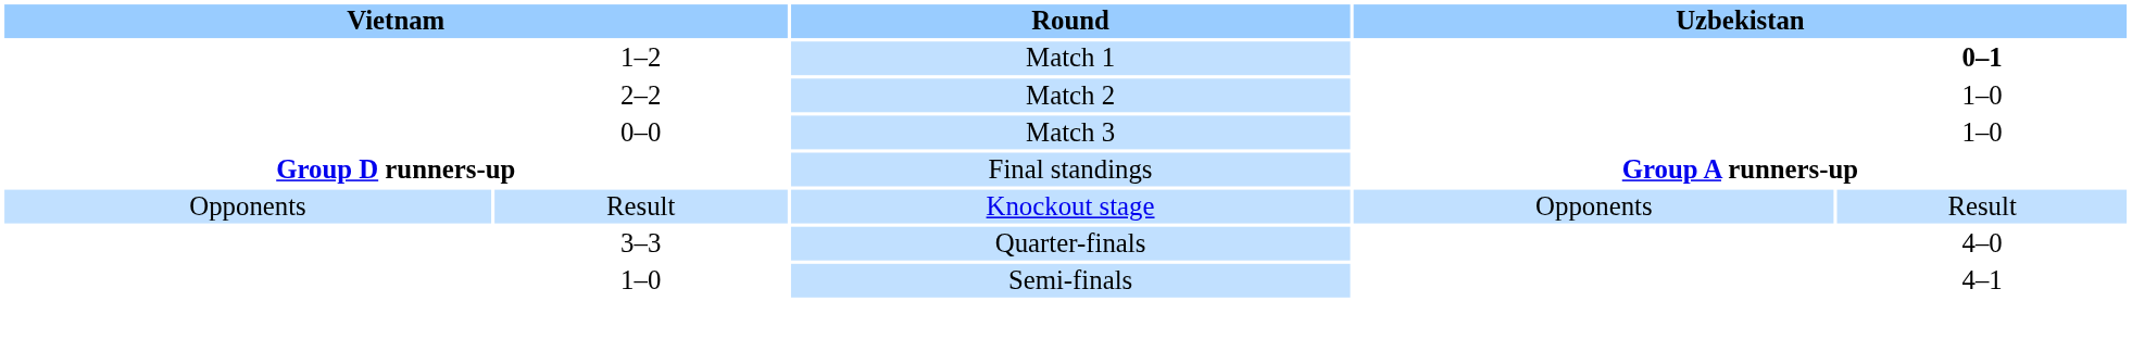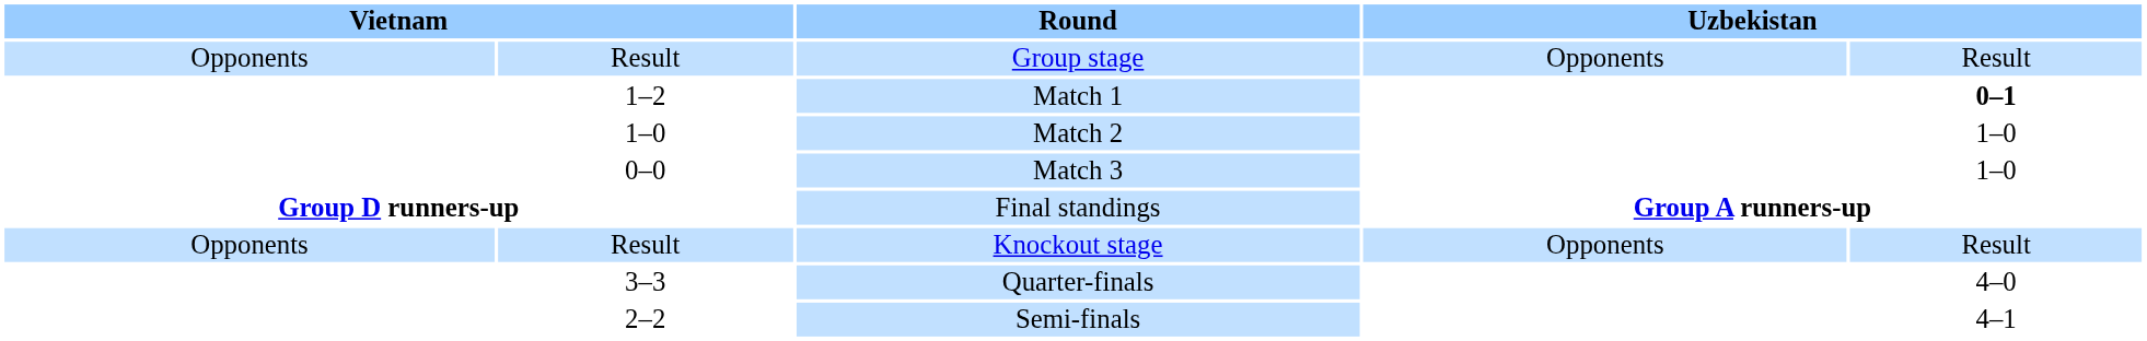+ row: Opponents | Result | Group stage | Opponents | Result
Match 2 | column 2: 2–2 -> 1–0
Semi-finals | column 2: 1–0 -> 2–2
